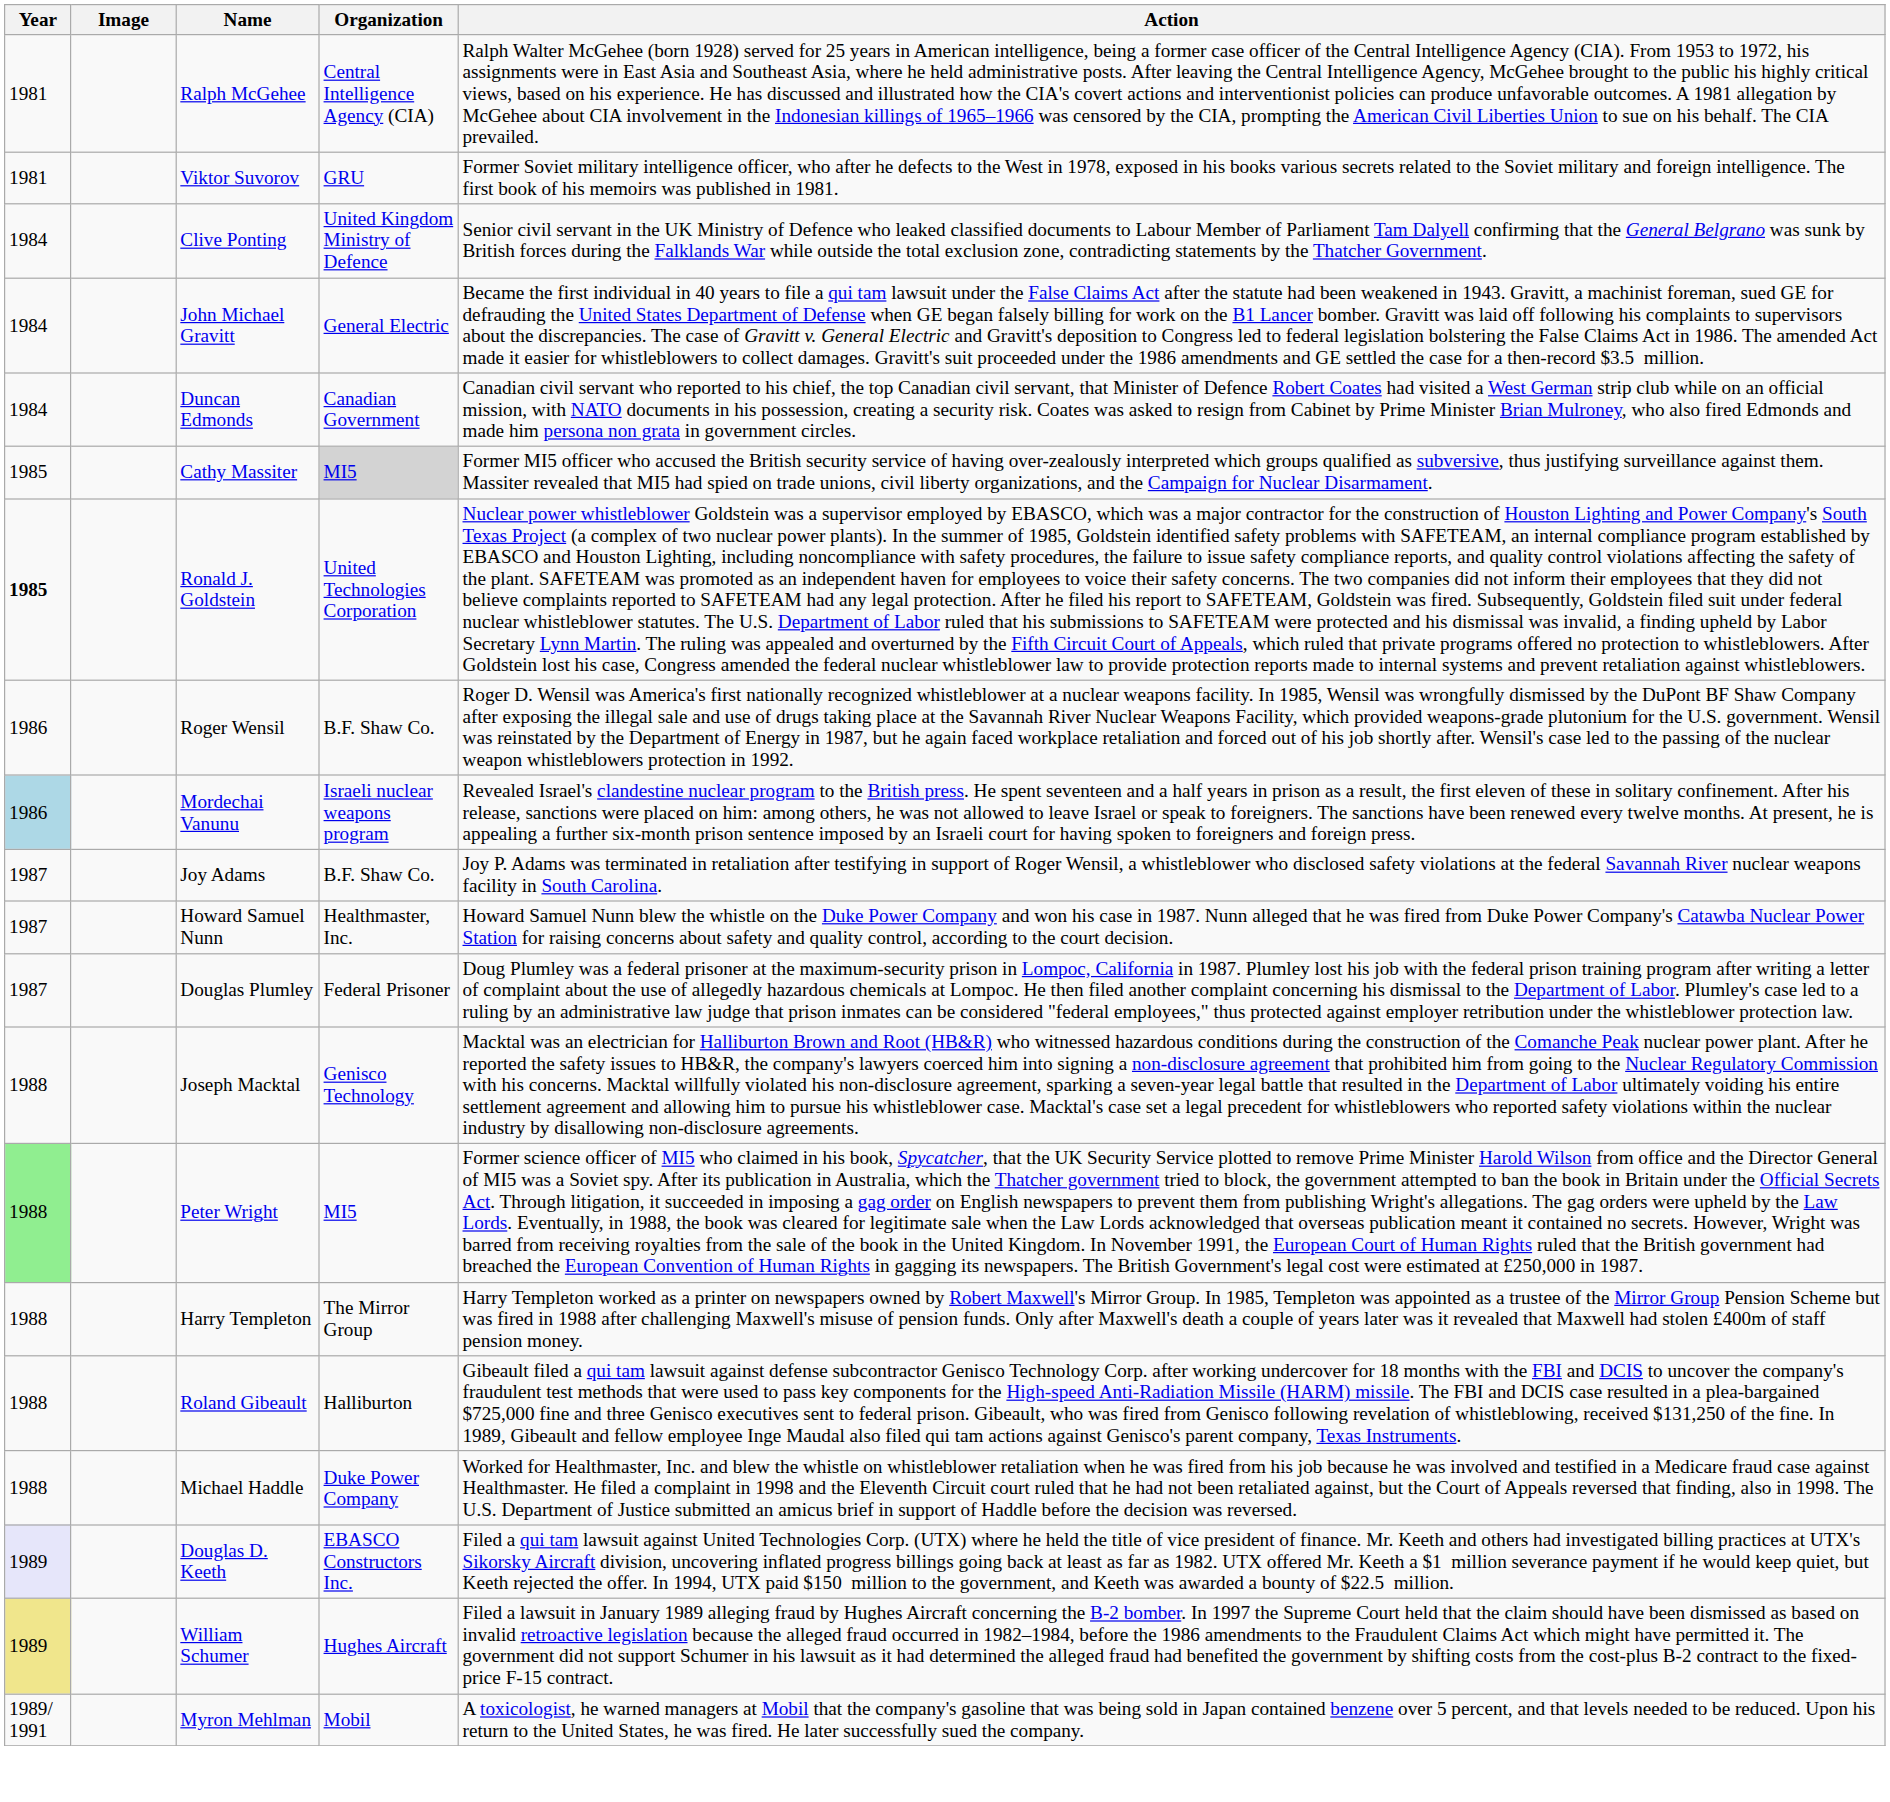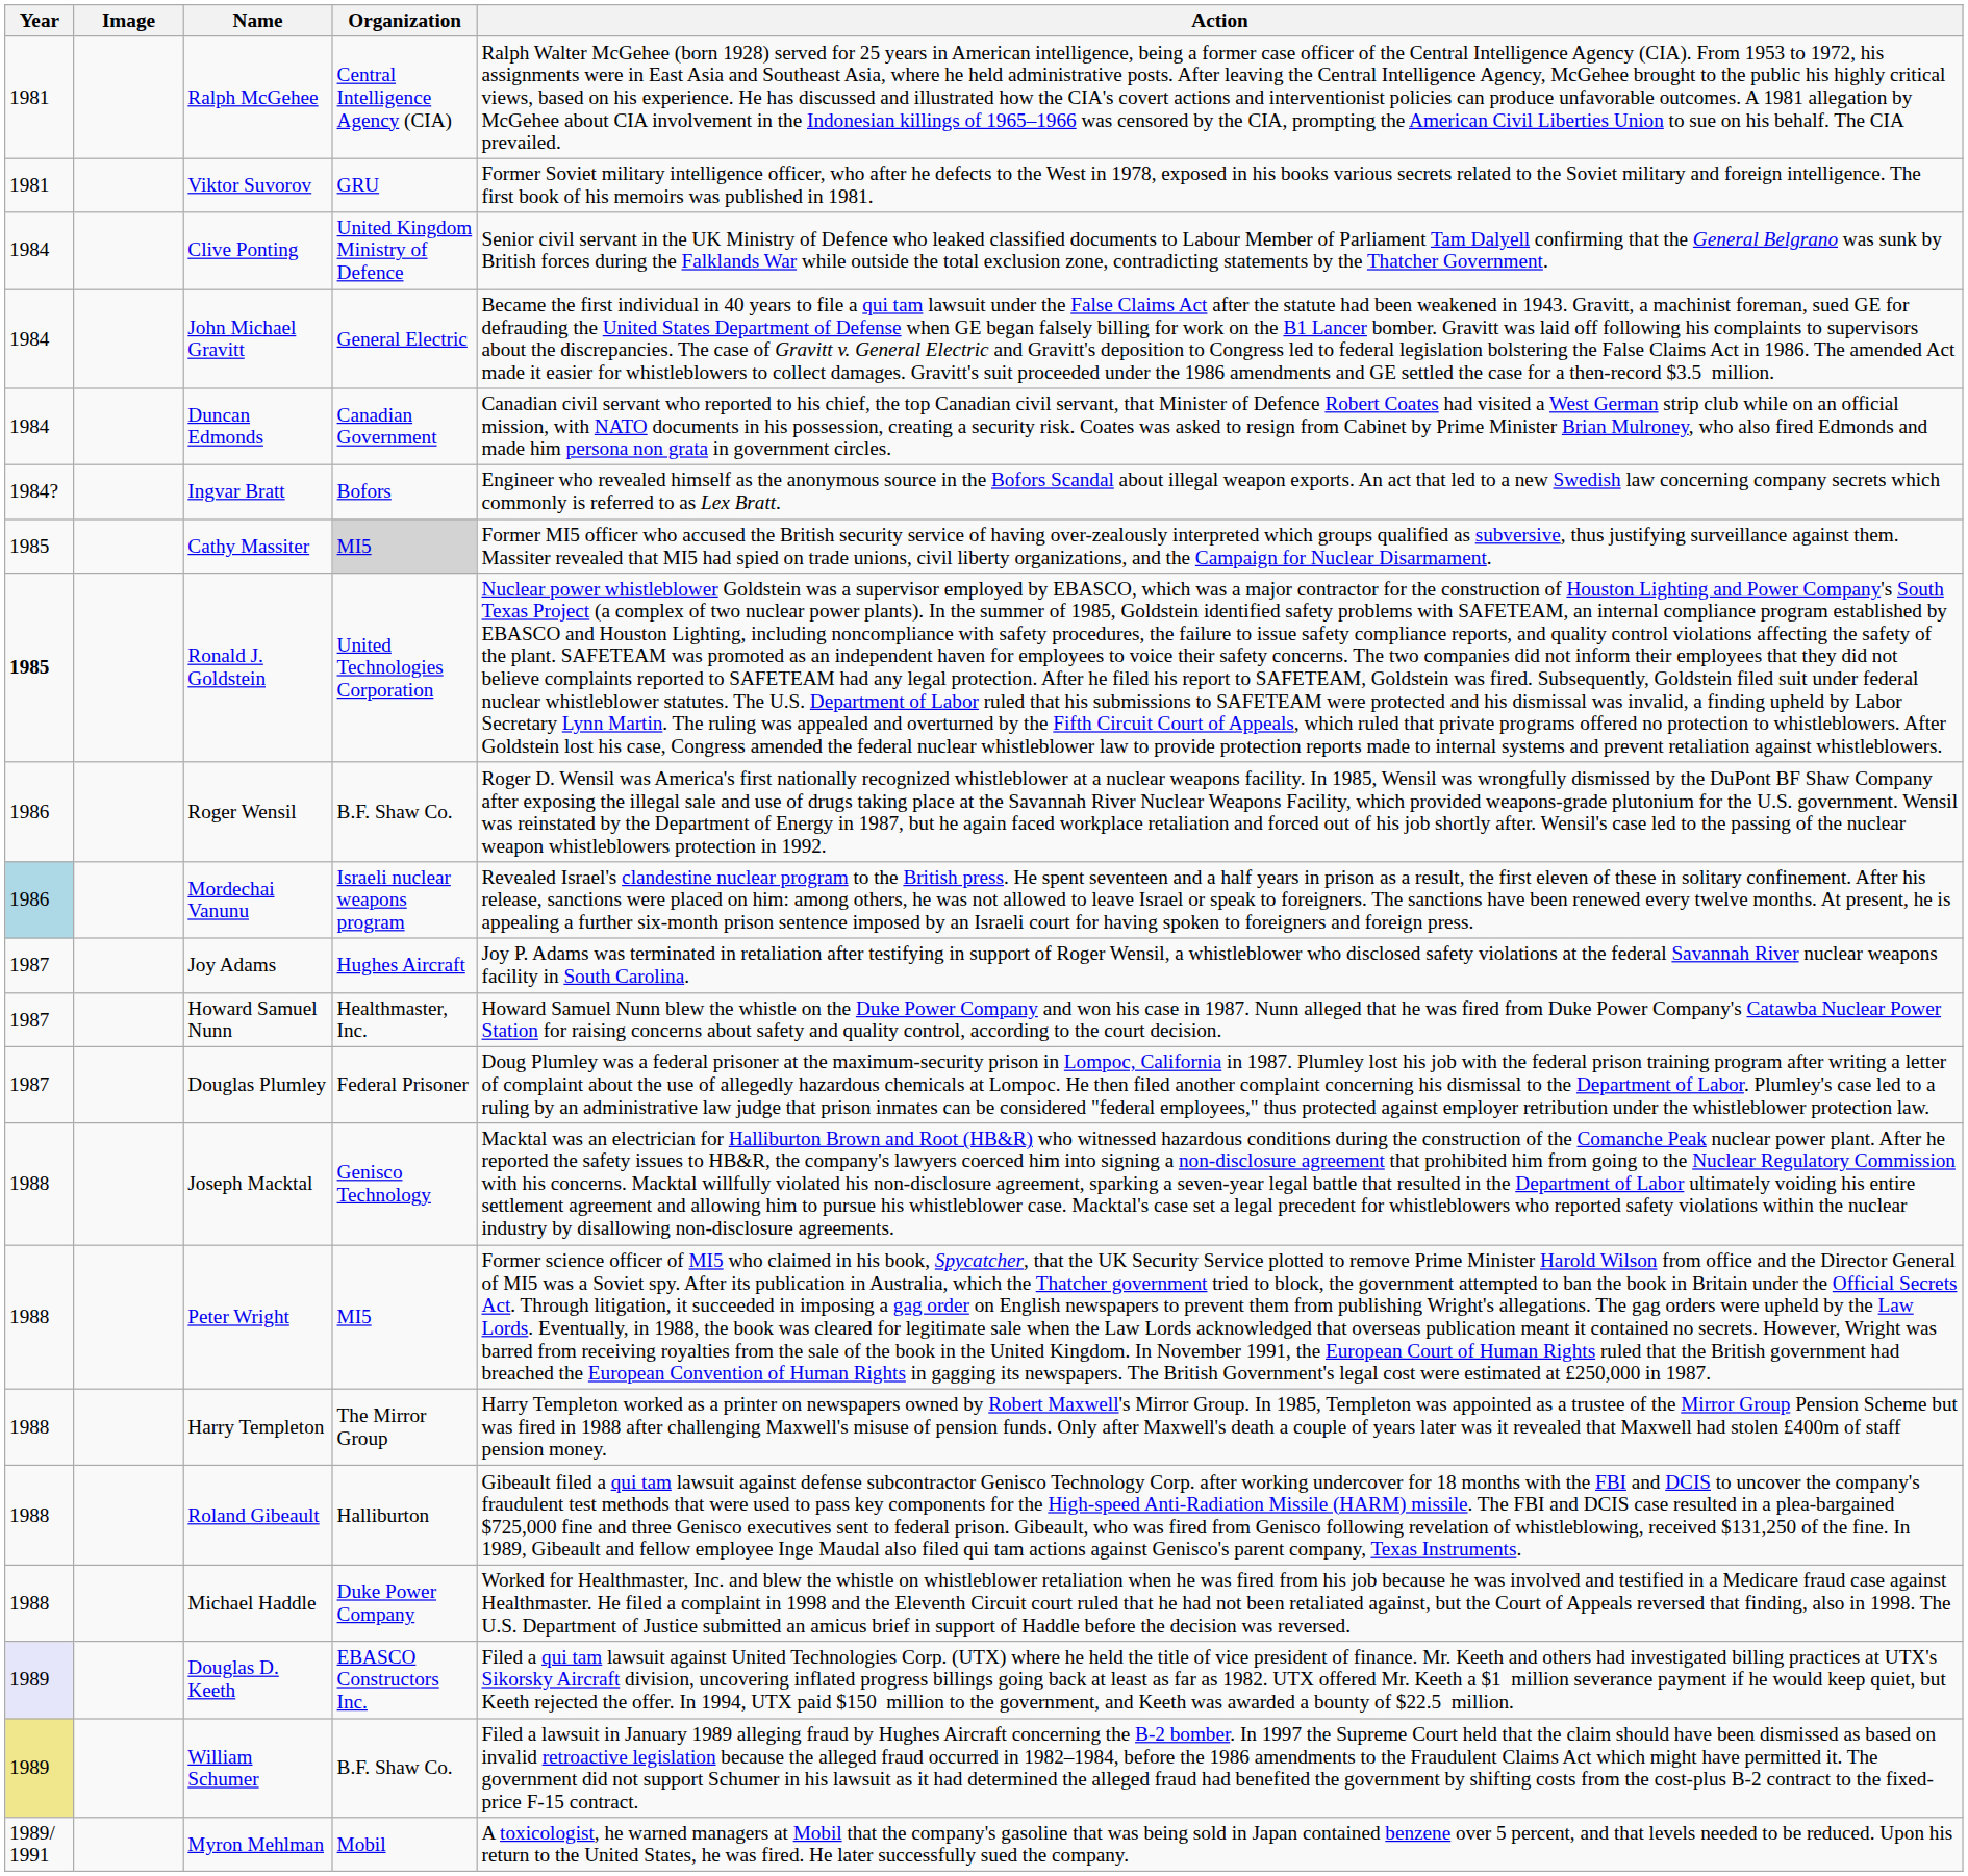+ row: 1984? | Ingvar Bratt | Bofors | Engineer who revealed himself as the anonymous source in the Bofors Scandal about illegal weapon exports. An act that led to a new Swedish law concerning company secrets which commonly is referred to as Lex Bratt.
Joy Adams | Organization: B.F. Shaw Co. -> Hughes Aircraft
Peter Wright | Year: lightgreen background -> no background
William Schumer | Organization: Hughes Aircraft -> B.F. Shaw Co.
